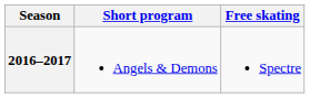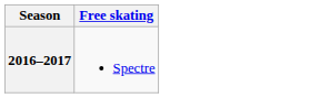- column: Short program | Angels & Demons
